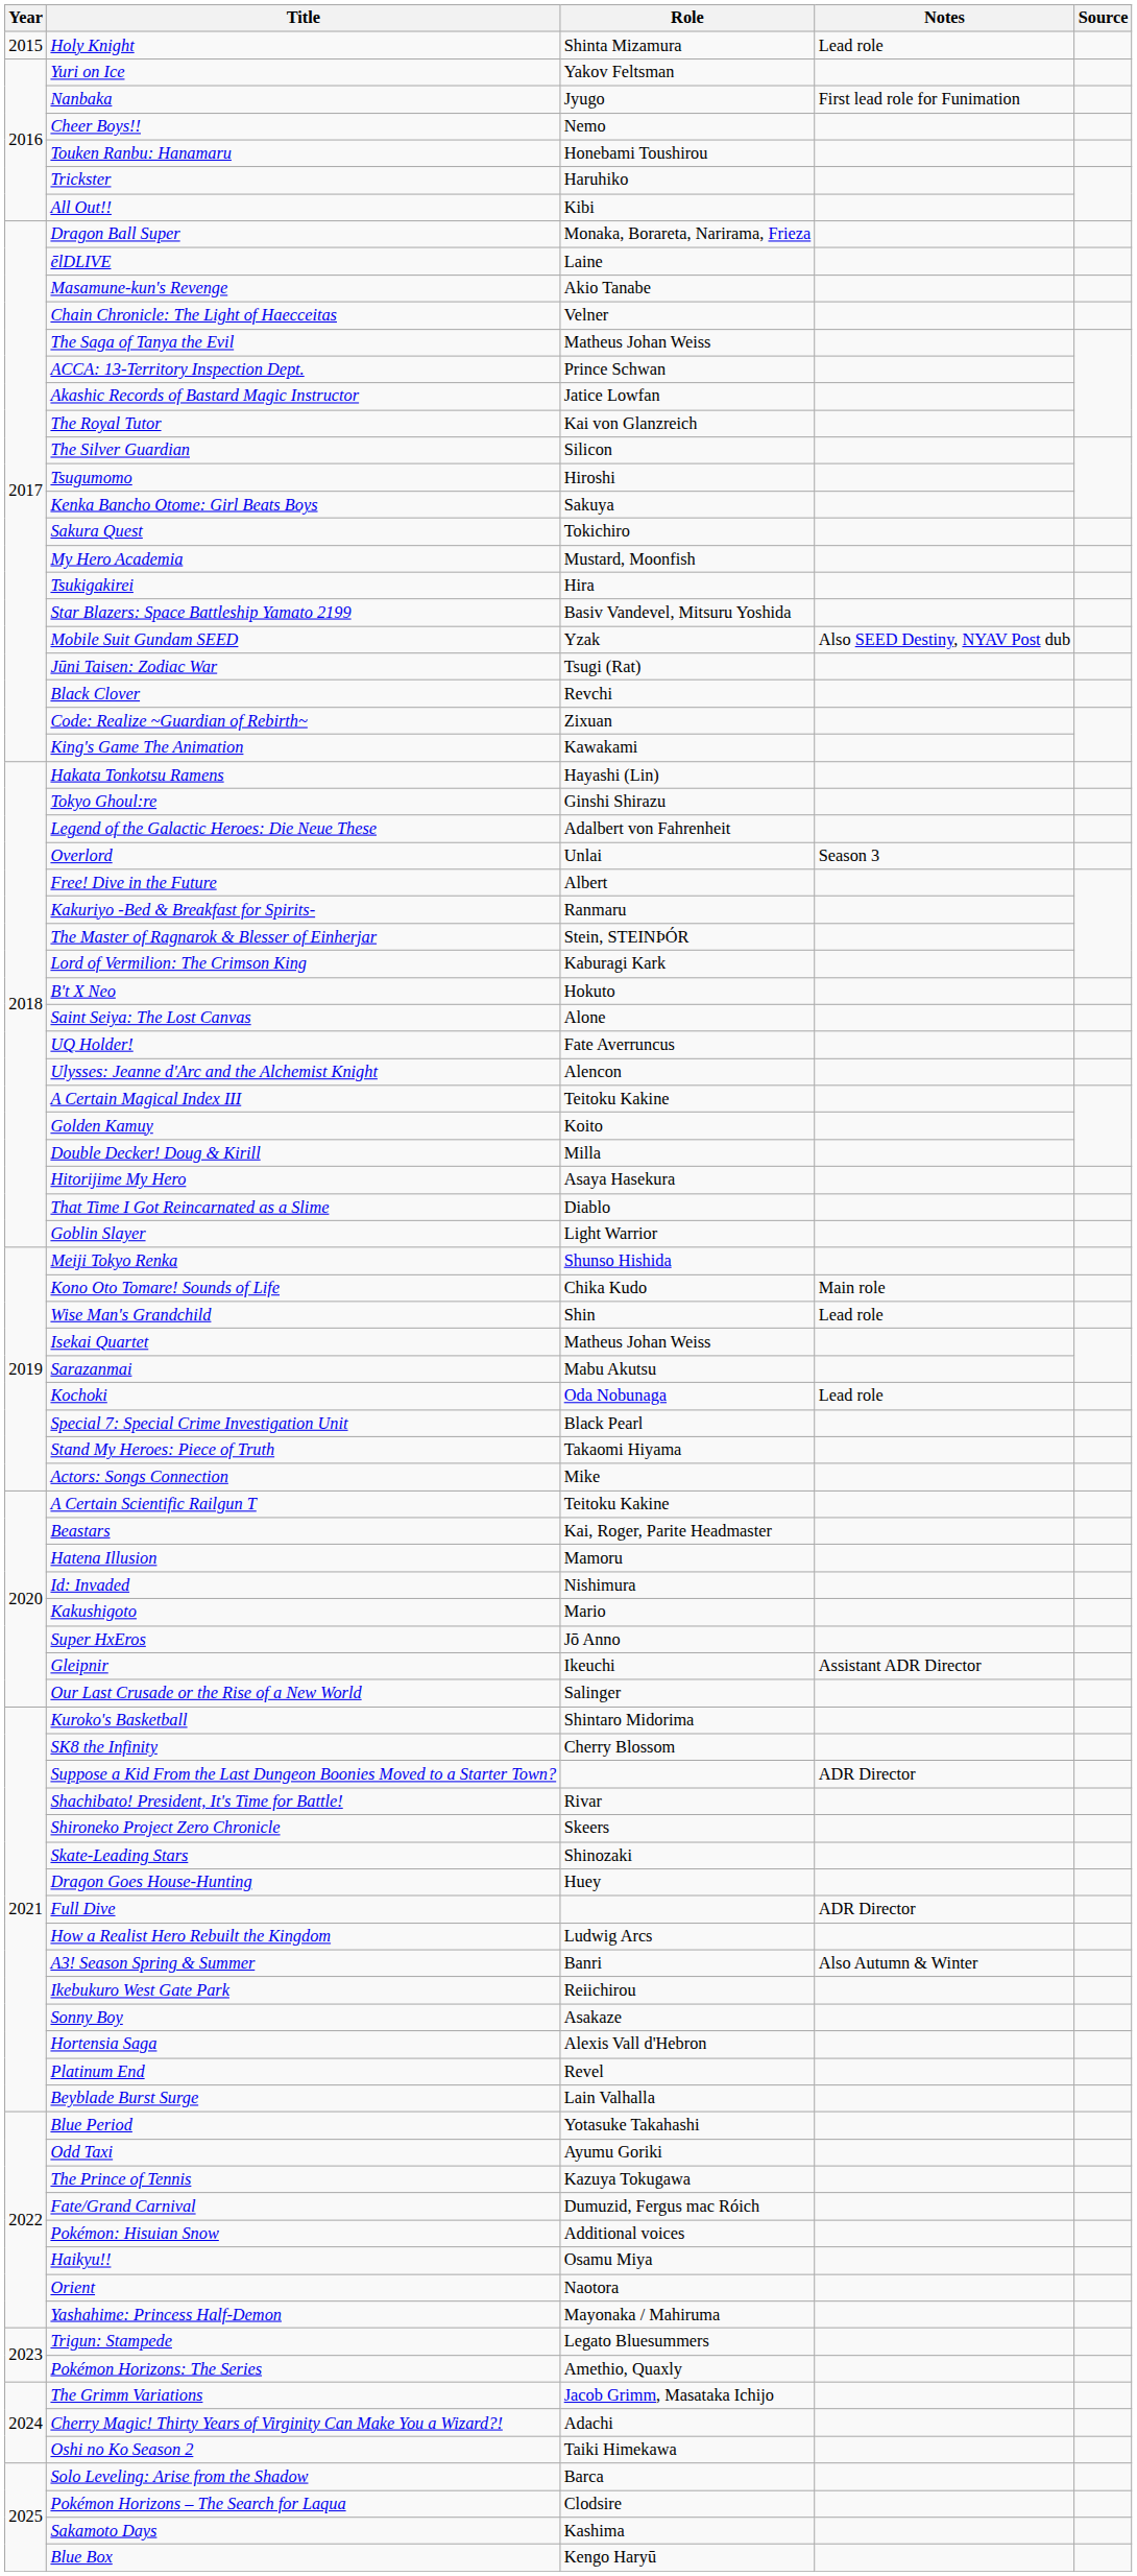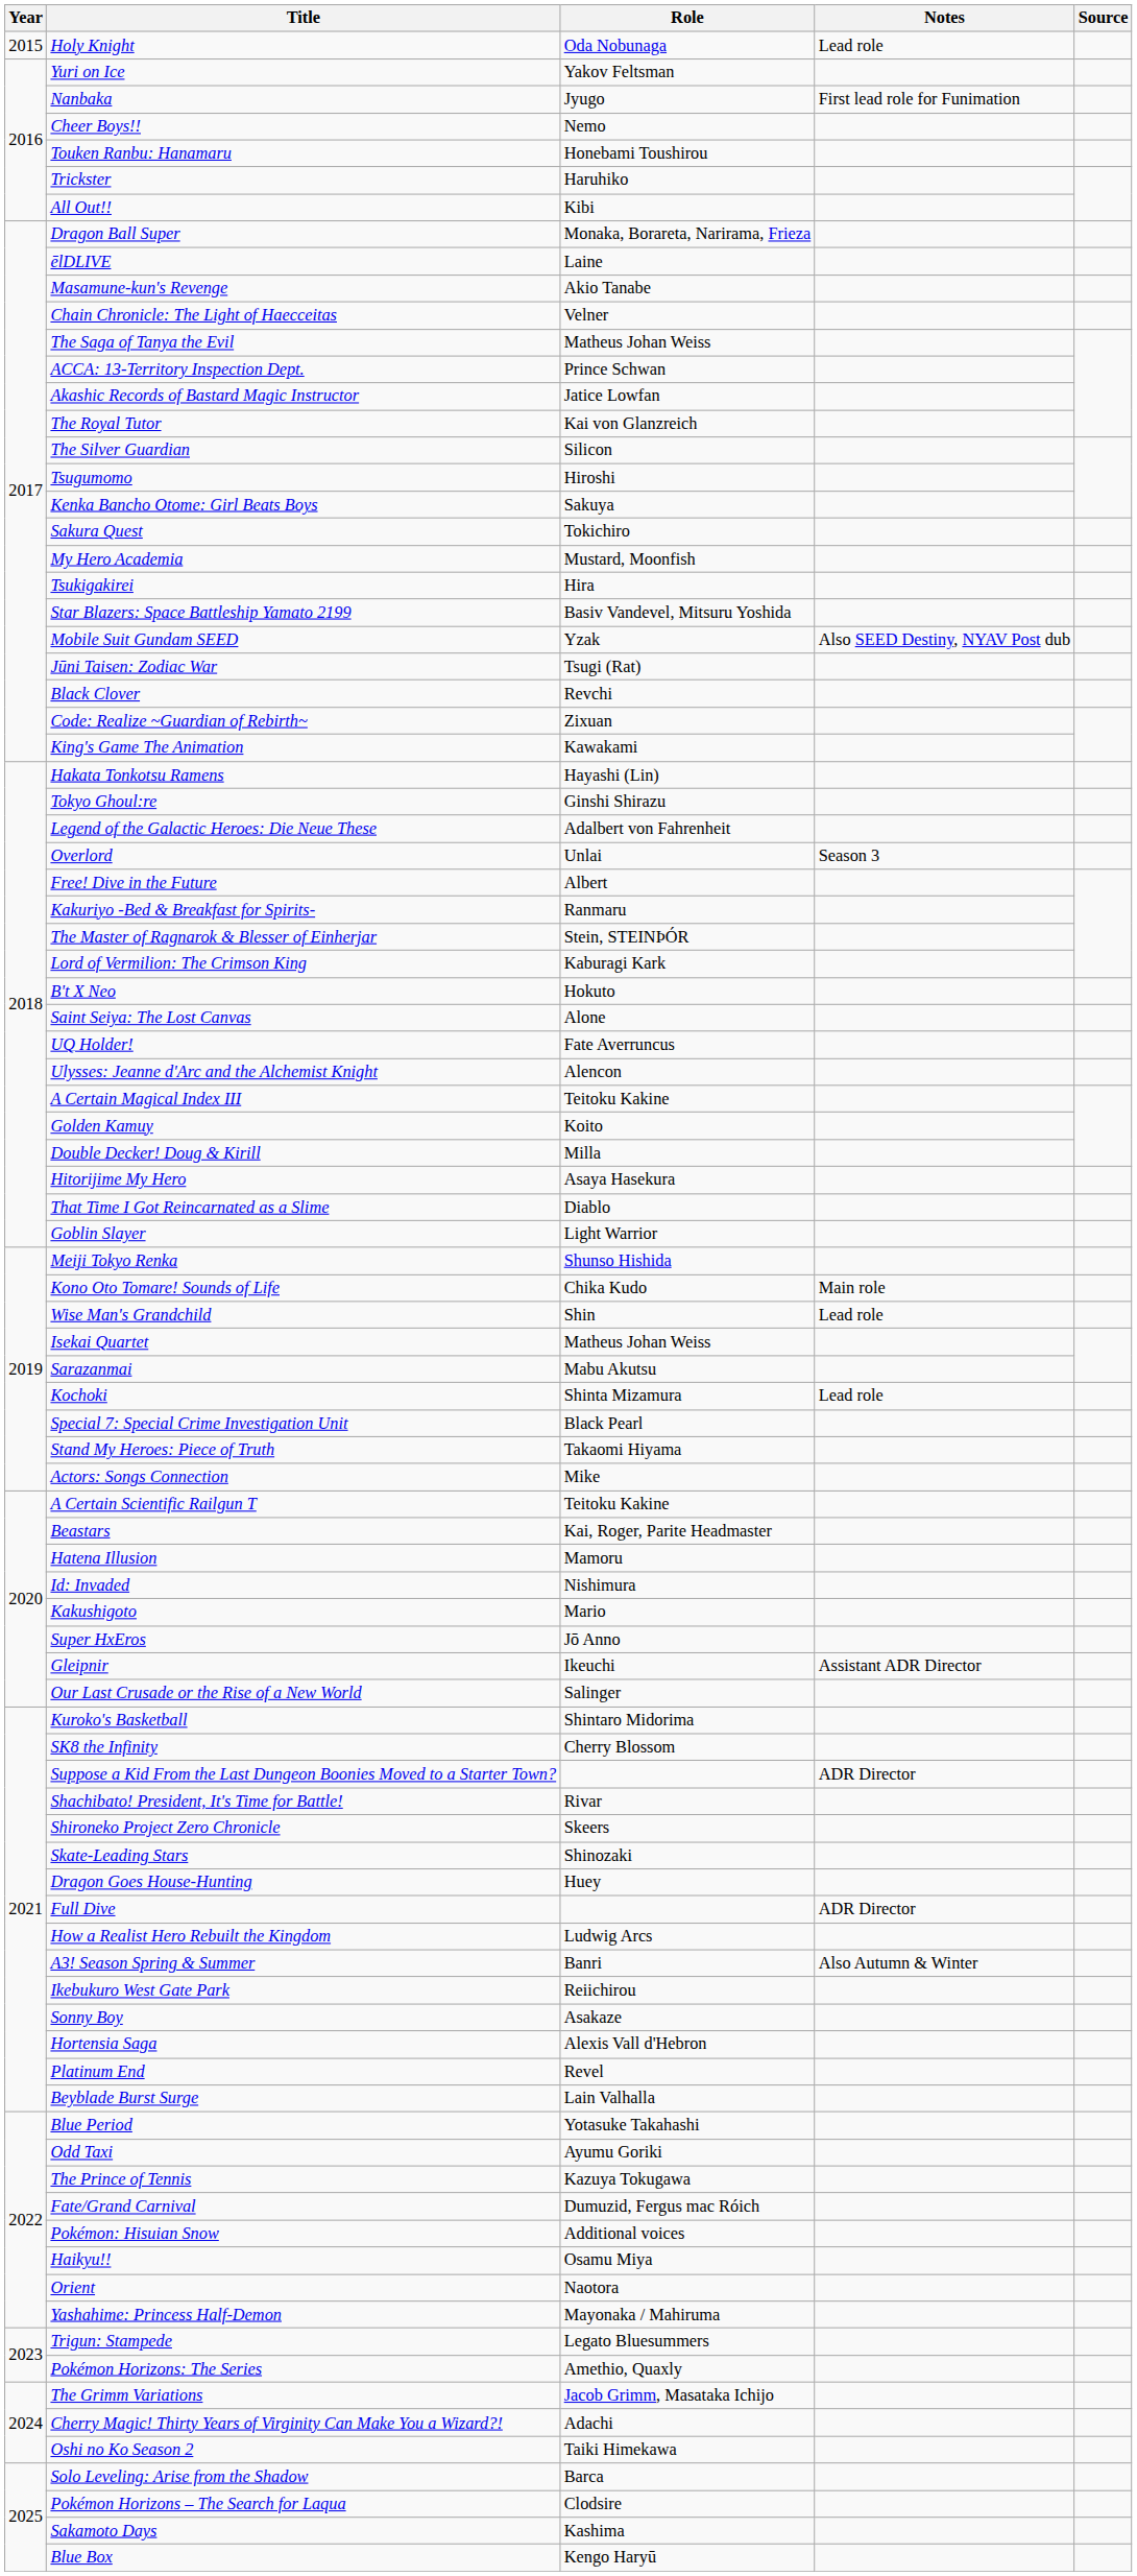Holy Knight | Role: Shinta Mizamura -> Oda Nobunaga
Kochoki | Role: Oda Nobunaga -> Shinta Mizamura
